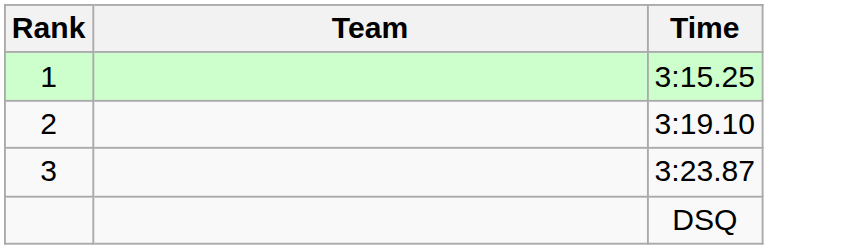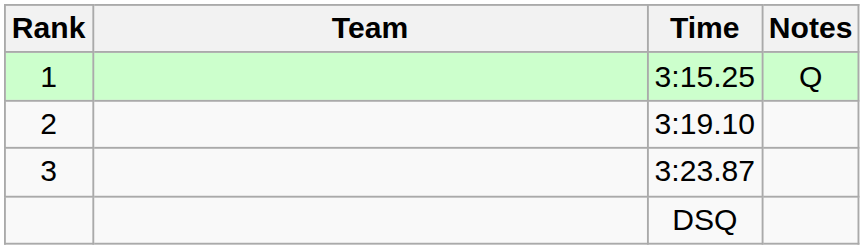+ column: Notes | Q
